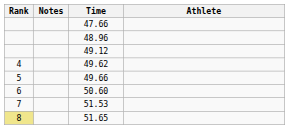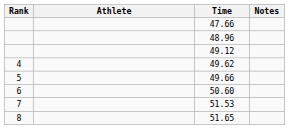columns swapped: Athlete <-> Notes
51.65 | Rank: khaki background -> no background
